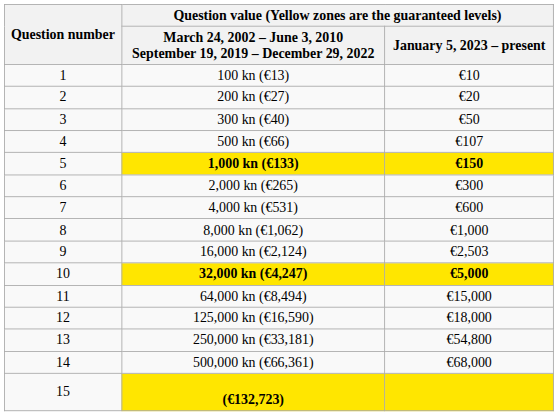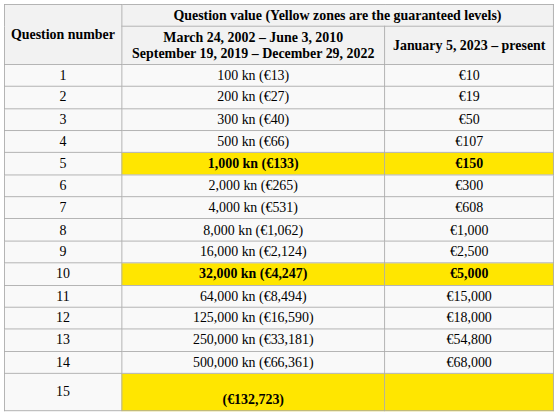200 kn (€27) | column 3: €20 -> €19
4,000 kn (€531) | column 3: €600 -> €608
16,000 kn (€2,124) | column 3: €2,503 -> €2,500
